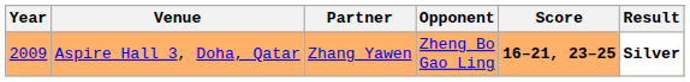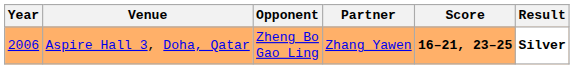columns swapped: Partner <-> Opponent
Aspire Hall 3, Doha, Qatar | Year: 2009 -> 2006
